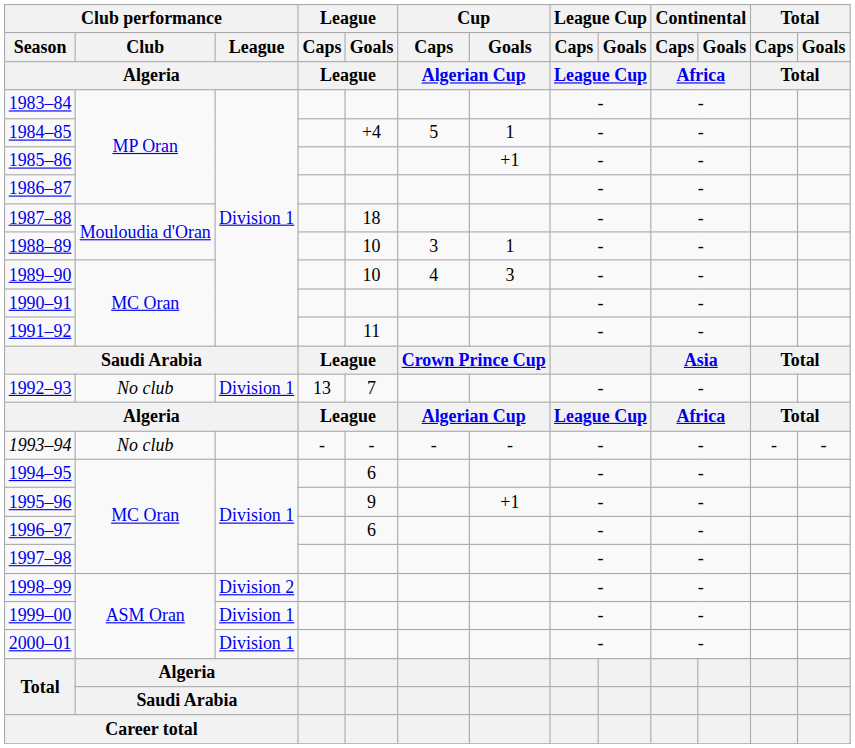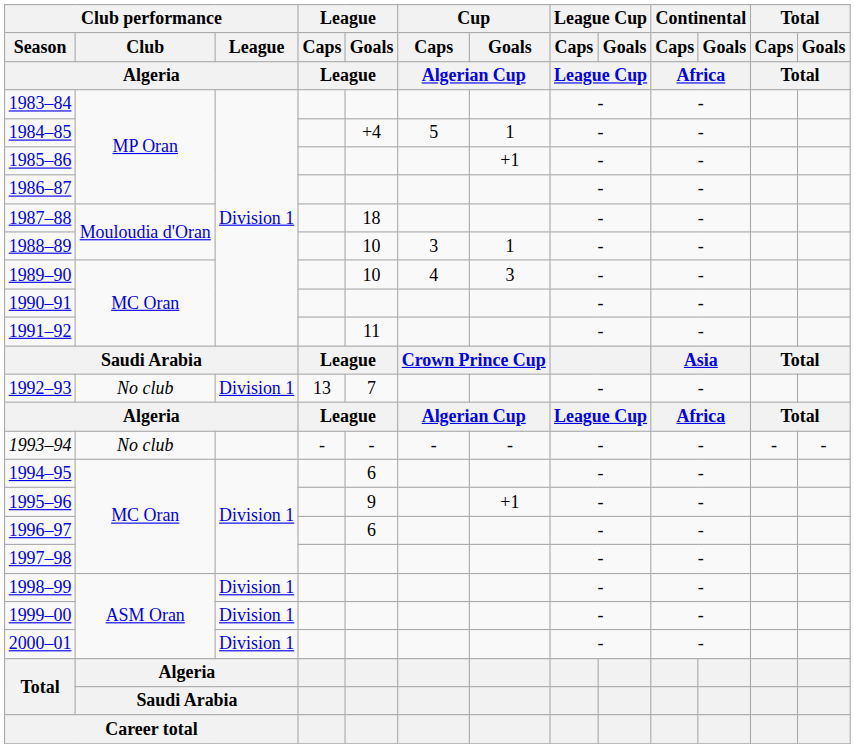1998–99 | Club performance / League / Algeria: Division 2 -> Division 1
